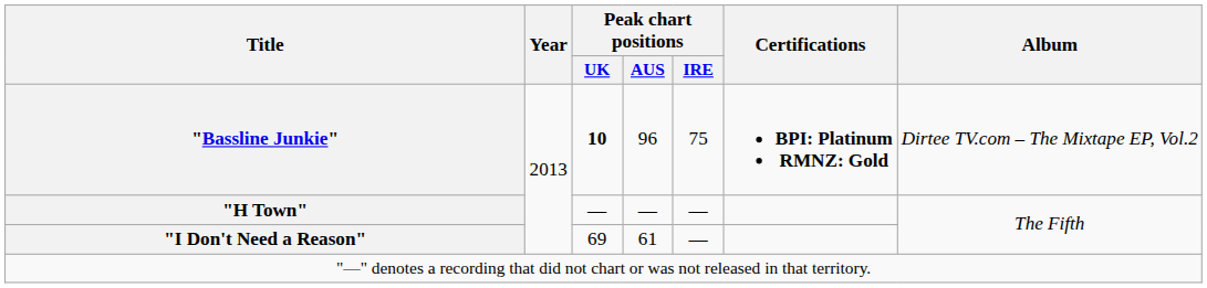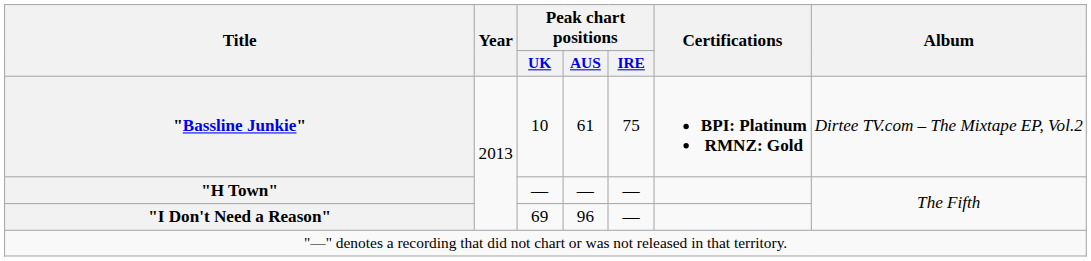"Bassline Junkie" | Peak chart positions / UK: bold -> normal
"Bassline Junkie" | Peak chart positions / AUS: 96 -> 61
"I Don't Need a Reason" | Peak chart positions / AUS: 61 -> 96
